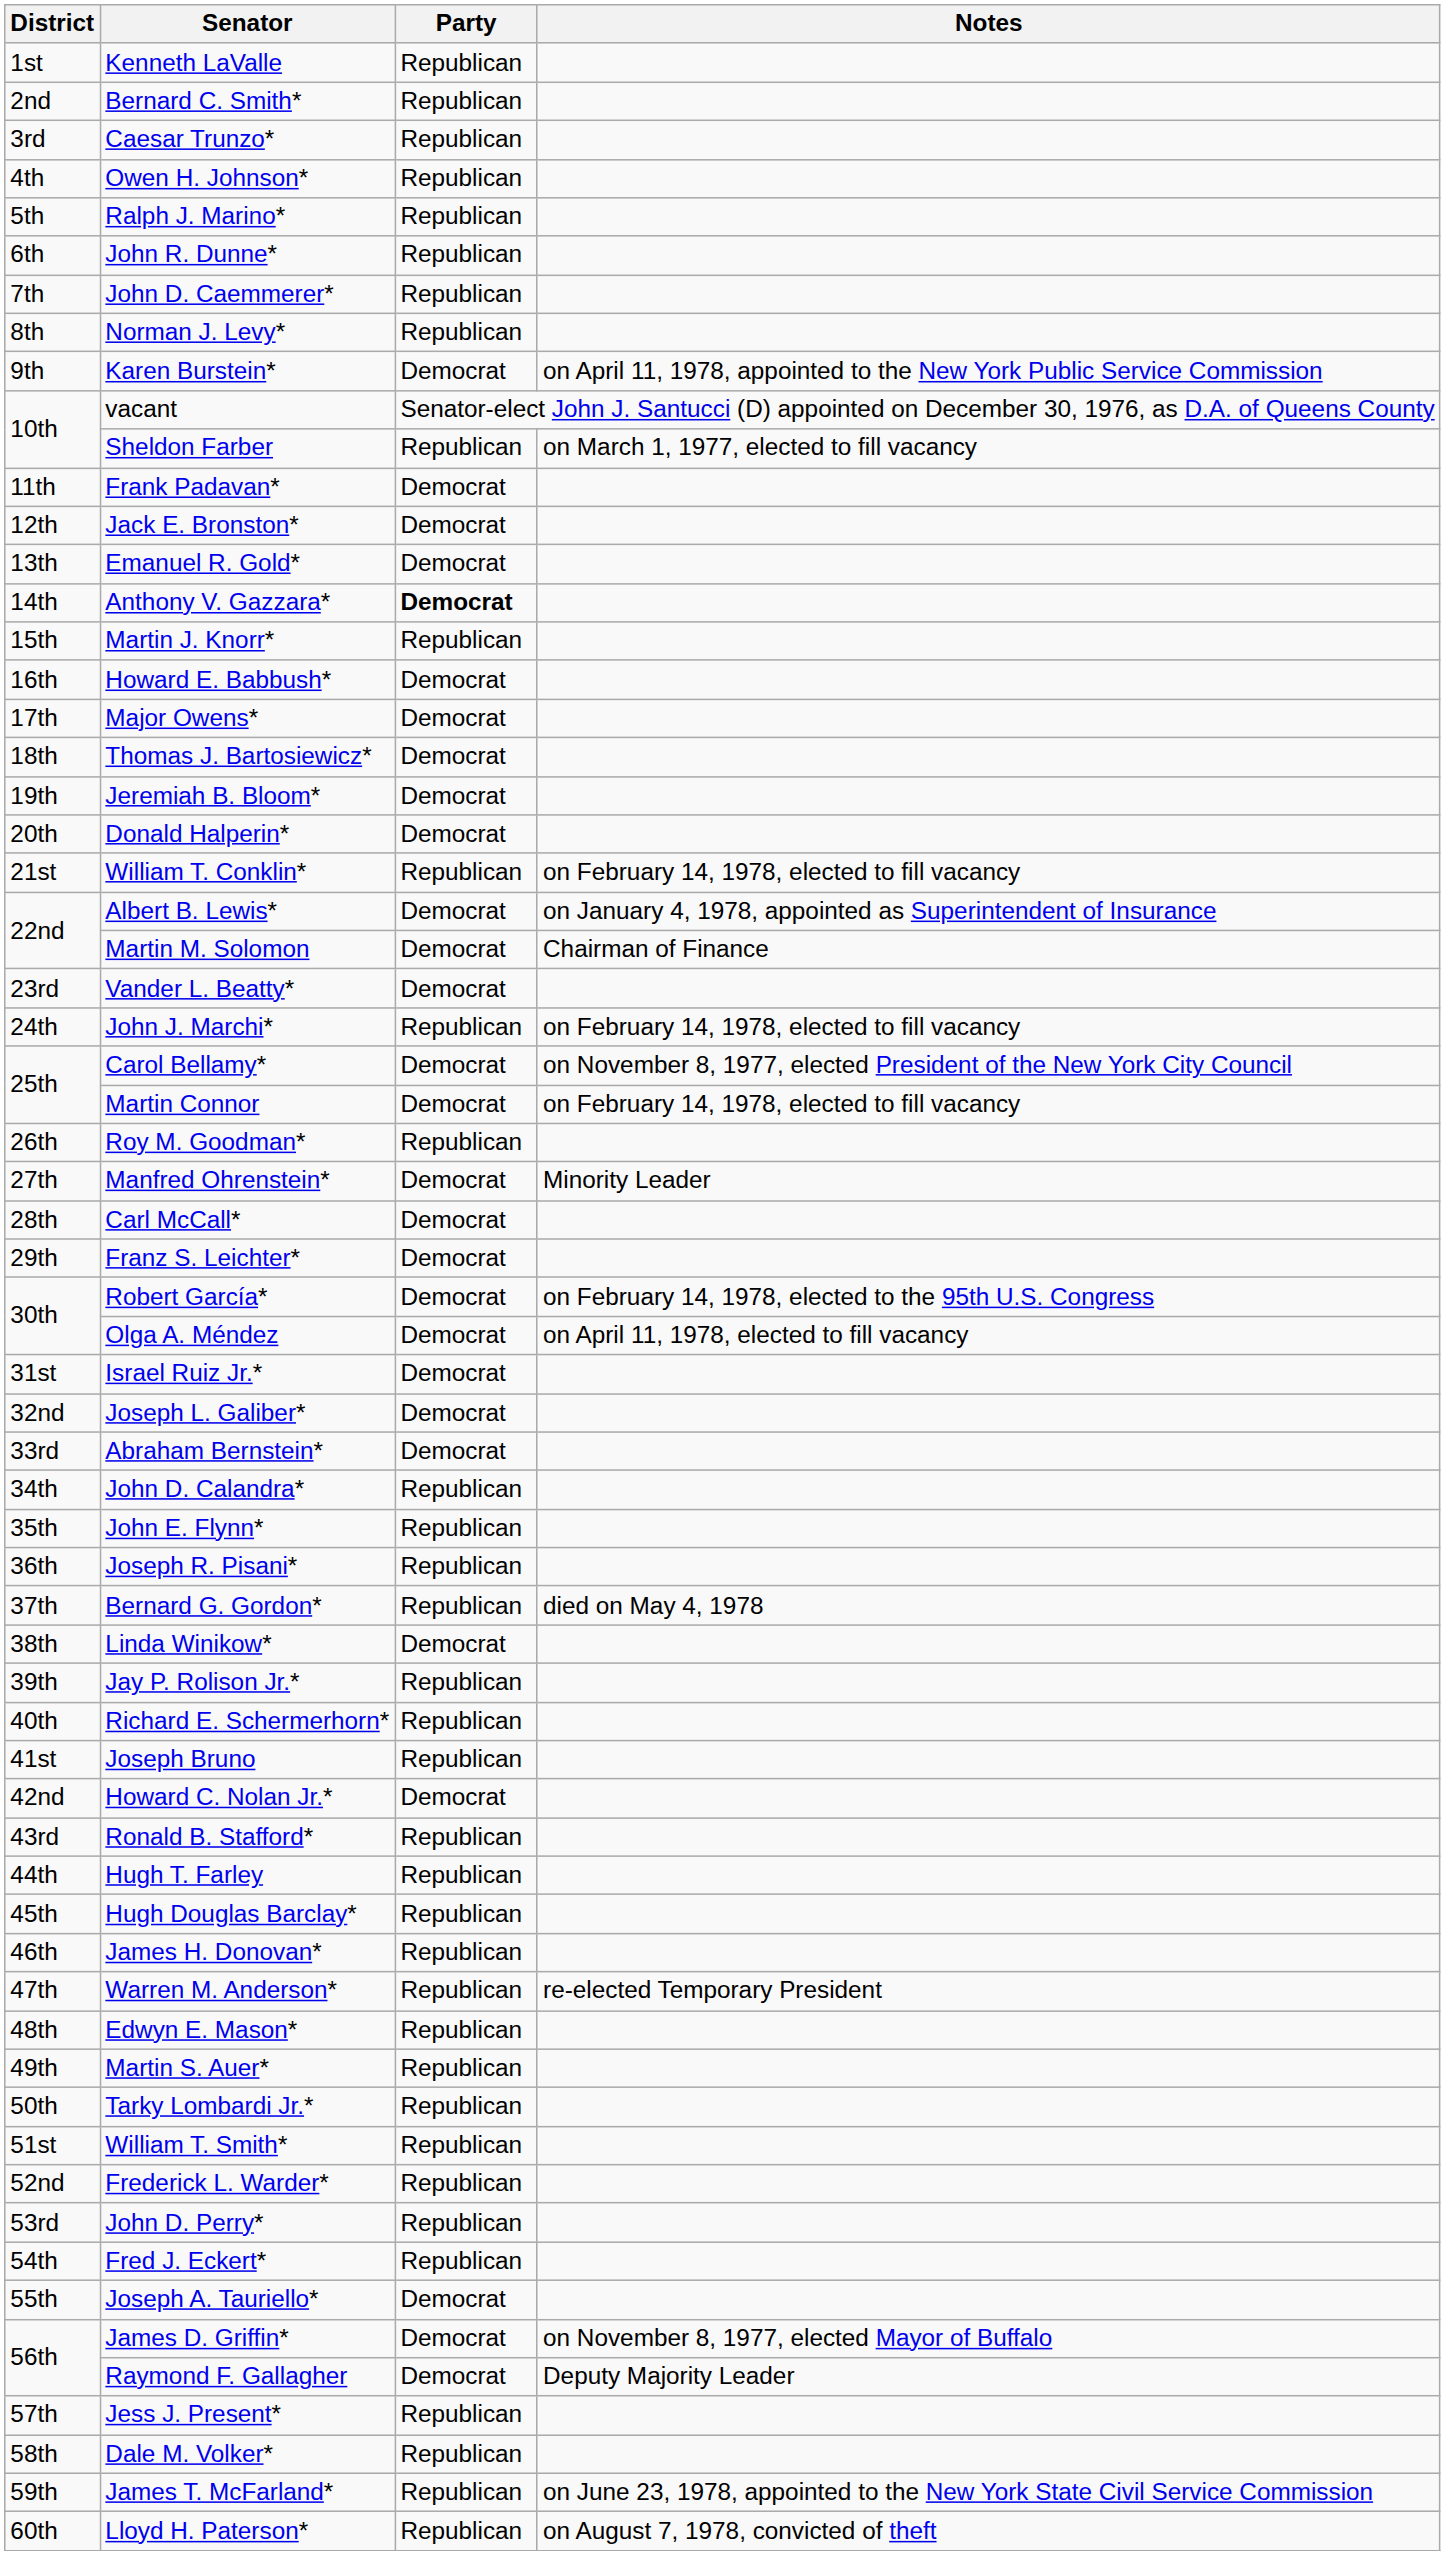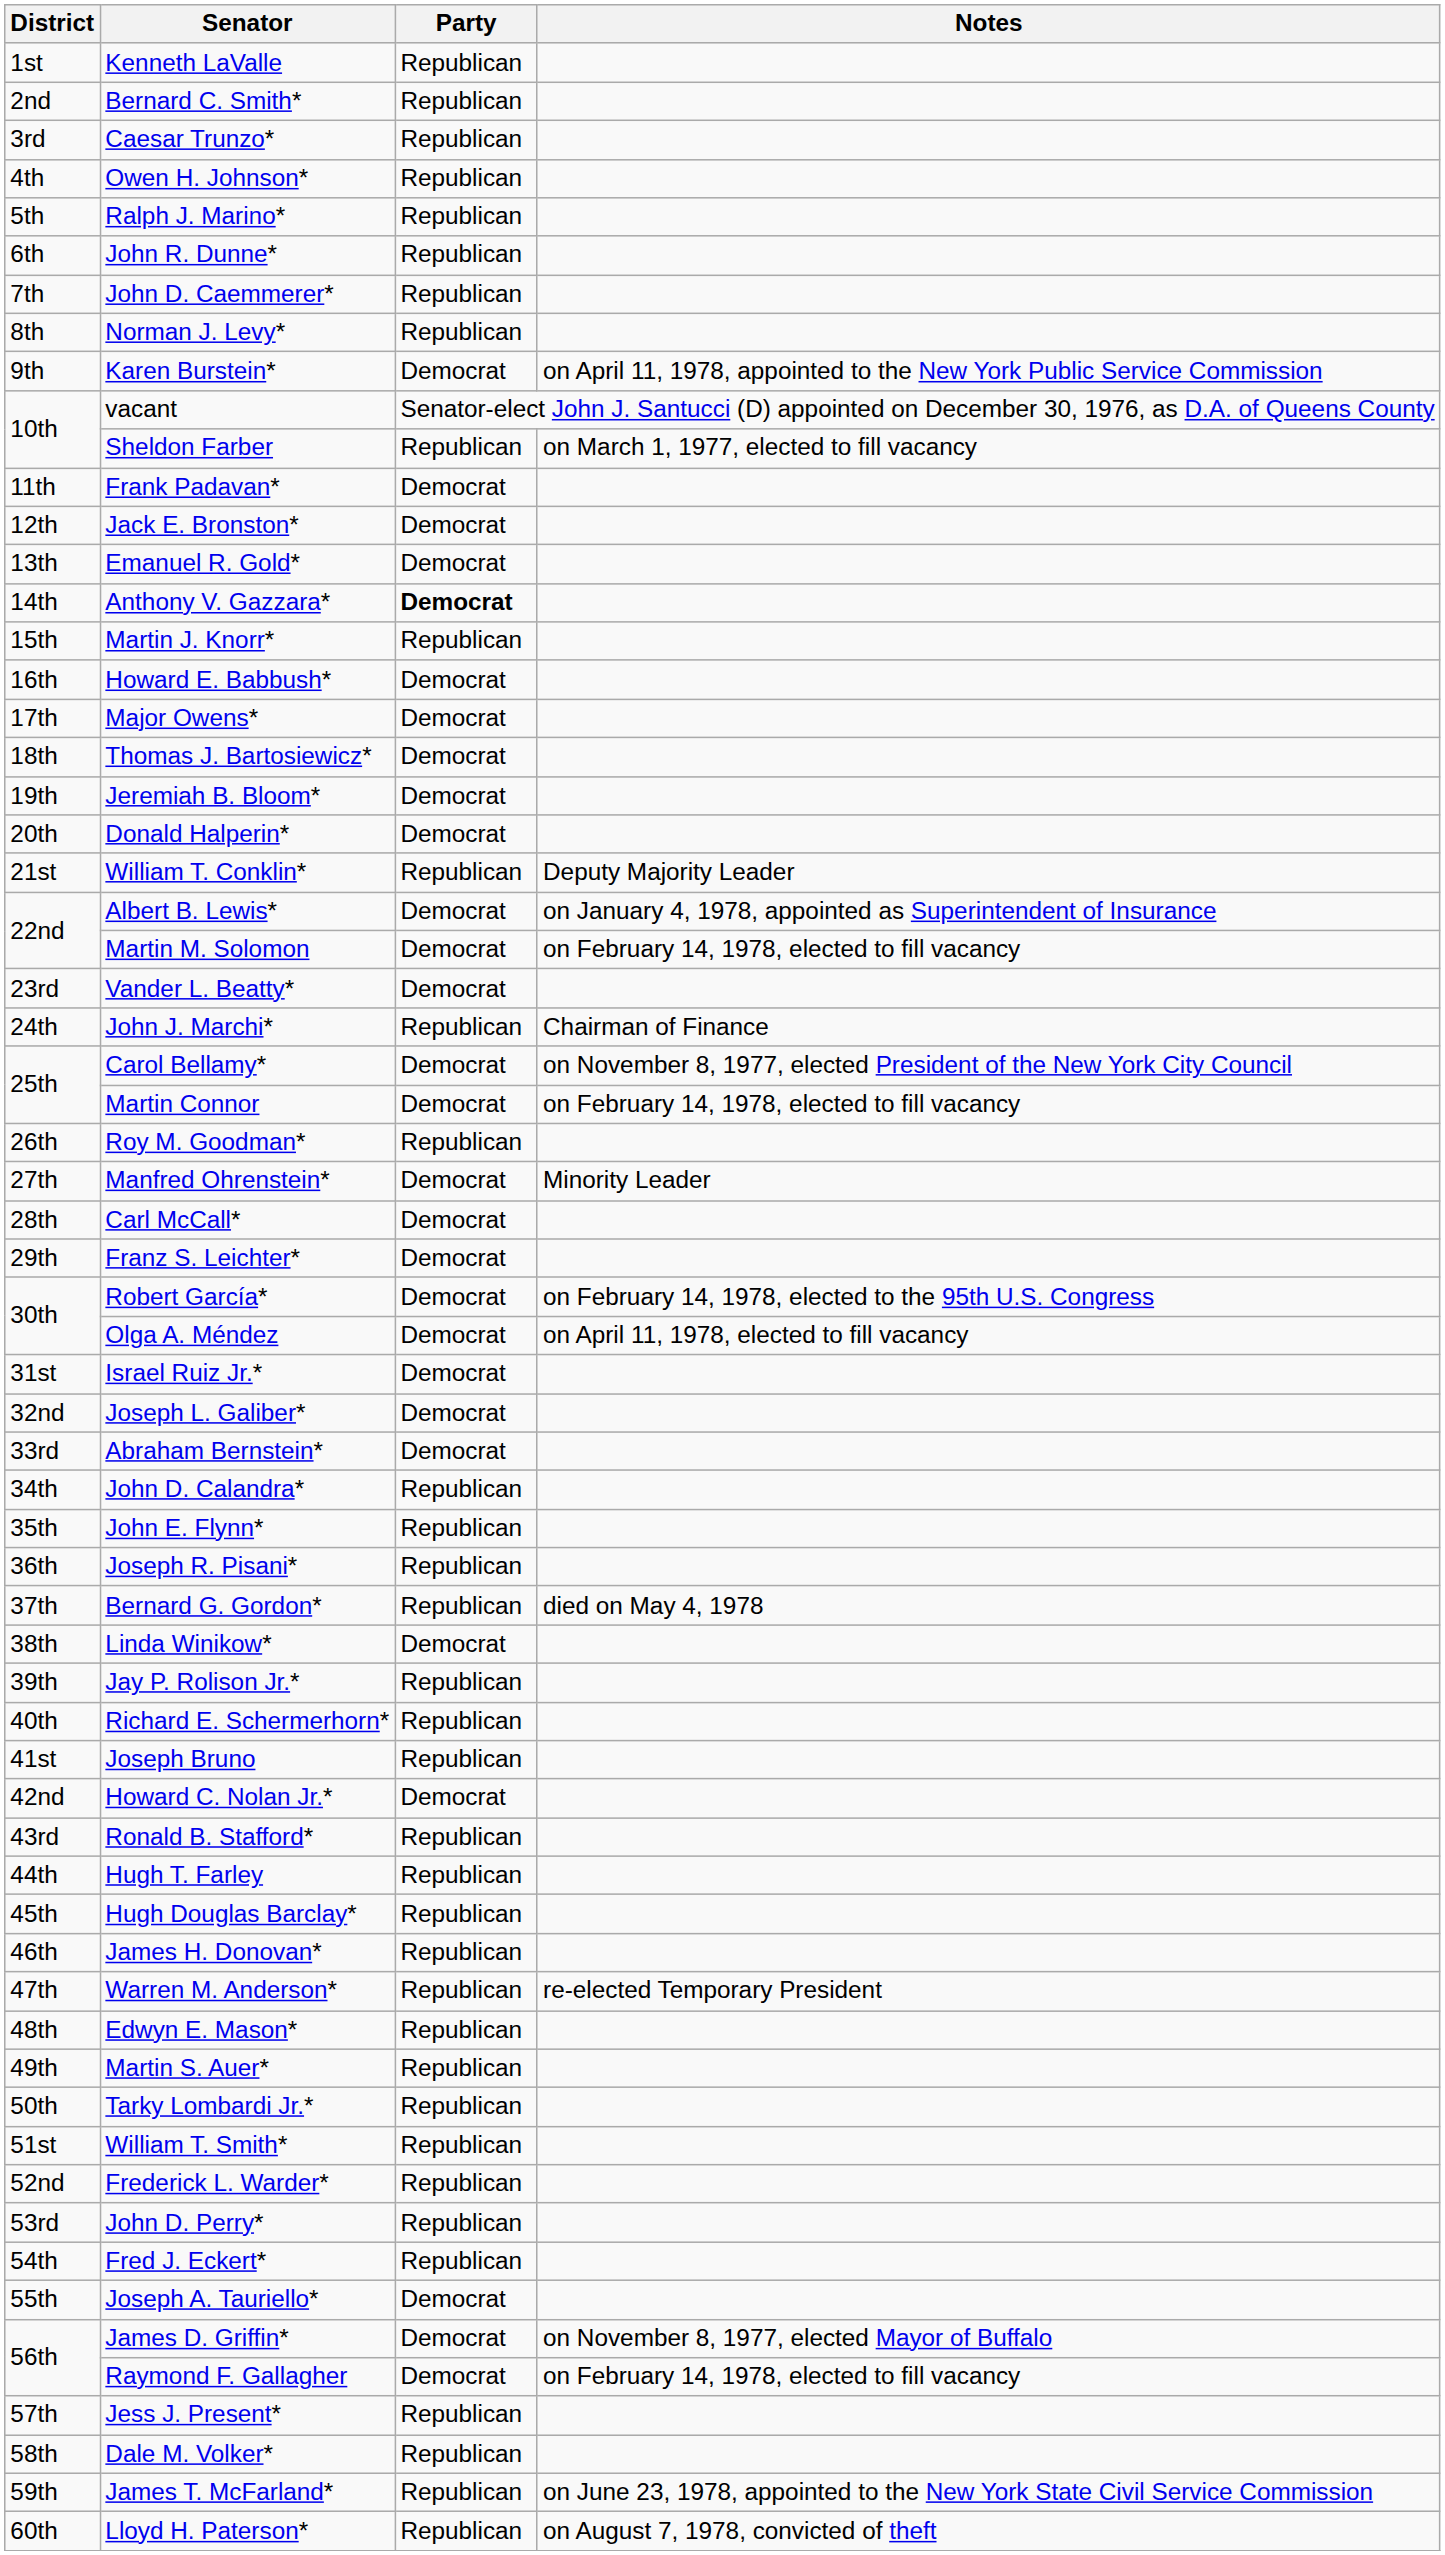William T. Conklin* | Notes: on February 14, 1978, elected to fill vacancy -> Deputy Majority Leader
Martin M. Solomon | Notes: Chairman of Finance -> on February 14, 1978, elected to fill vacancy
John J. Marchi* | Notes: on February 14, 1978, elected to fill vacancy -> Chairman of Finance
Raymond F. Gallagher | Notes: Deputy Majority Leader -> on February 14, 1978, elected to fill vacancy
